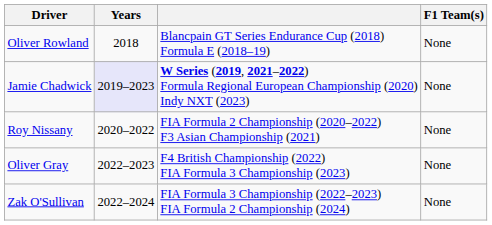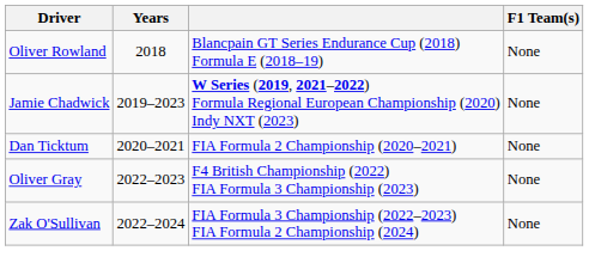Jamie Chadwick | Years: lavender background -> no background
+ row: Dan Ticktum | 2020–2021 | FIA Formula 2 Championship (2020–2021) | None
- row: Roy Nissany | 2020–2022 | FIA Formula 2 Championship (2020–2022) F3 Asian Championship (2021) | None
